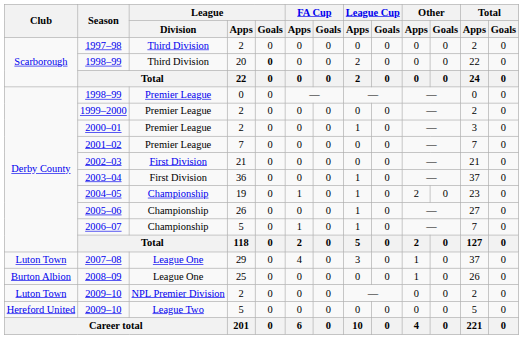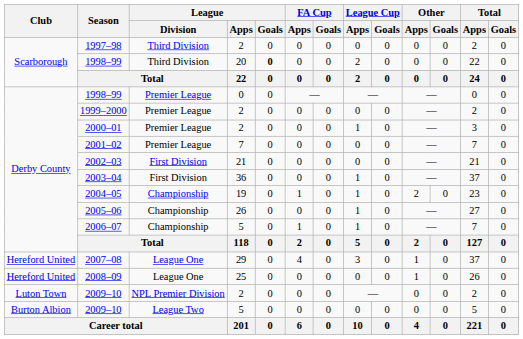2007–08 | Club: Luton Town -> Hereford United
2008–09 | Club: Burton Albion -> Hereford United
2009–10 / 5 | Club: Hereford United -> Burton Albion
